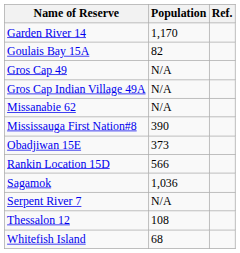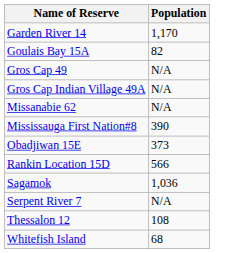- column: Ref.
